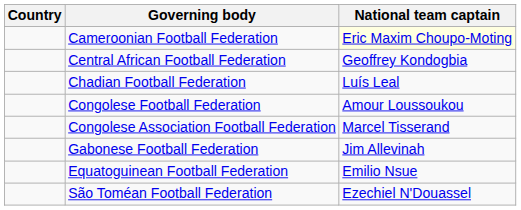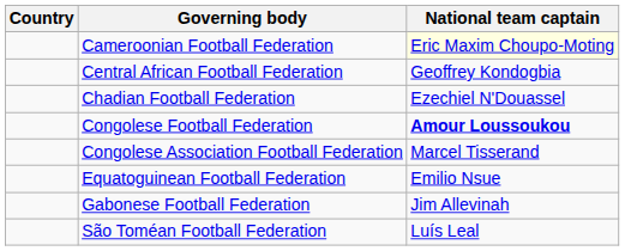Chadian Football Federation | National team captain: Luís Leal -> Ezechiel N'Douassel
Congolese Football Federation | National team captain: normal -> bold
rows swapped: Equatoguinean Football Federation <-> Gabonese Football Federation
São Toméan Football Federation | National team captain: Ezechiel N'Douassel -> Luís Leal
